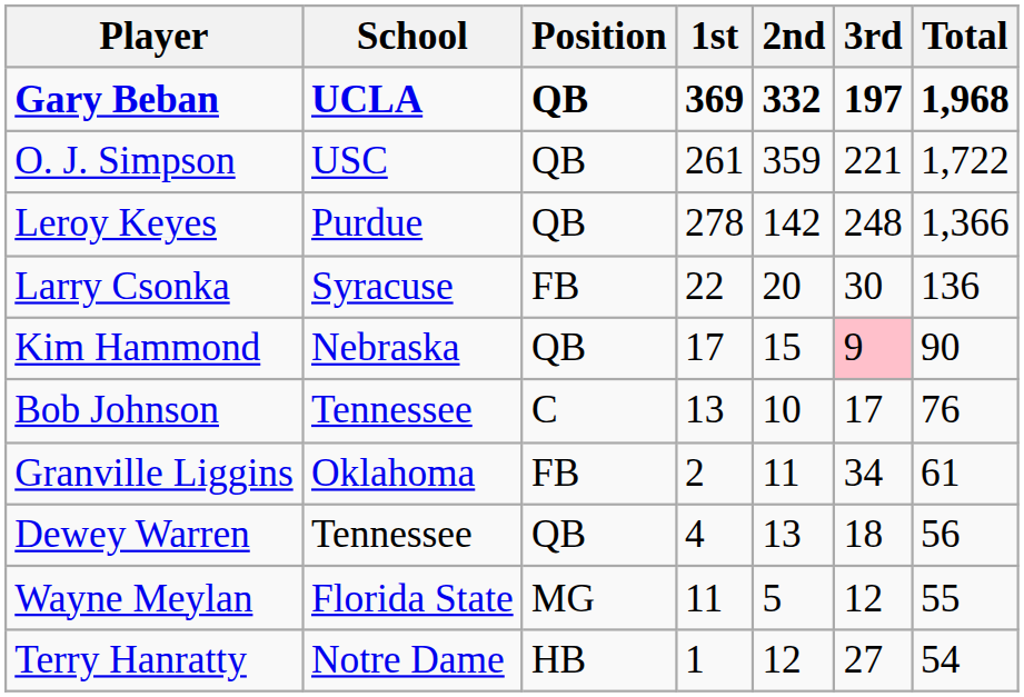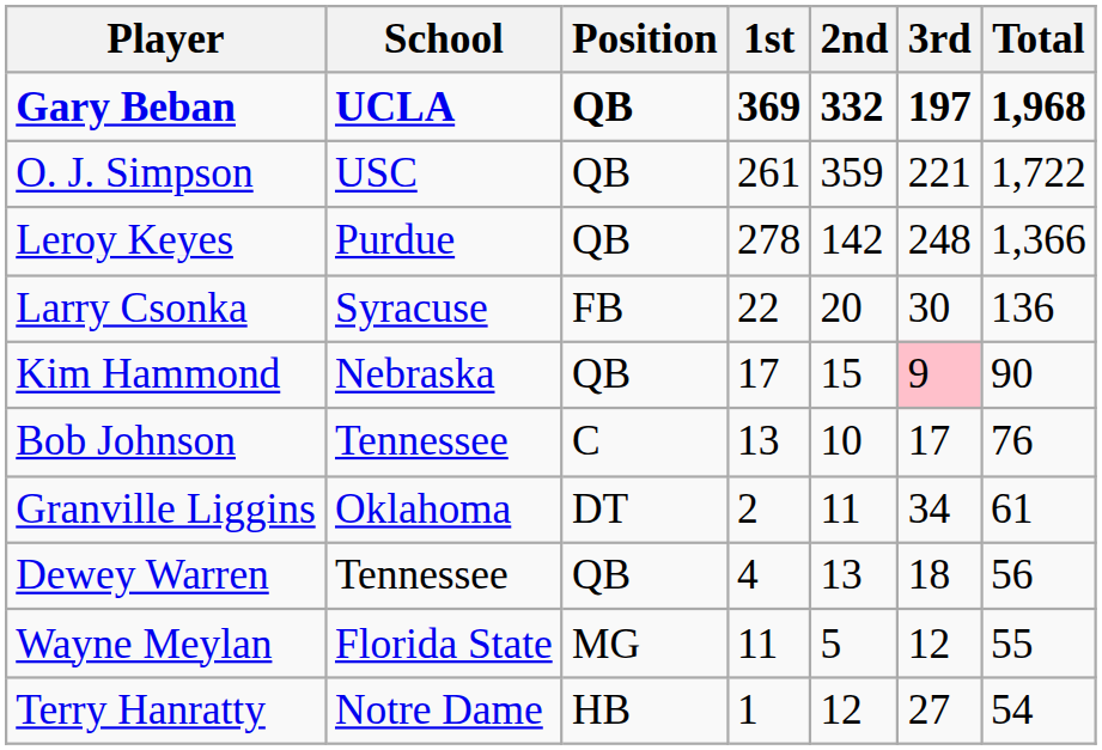Granville Liggins | Position: FB -> DT
